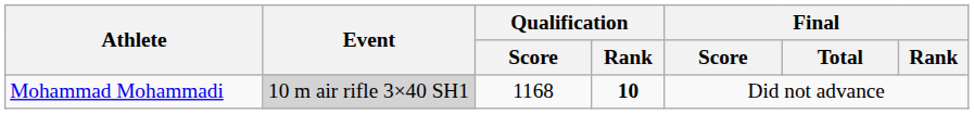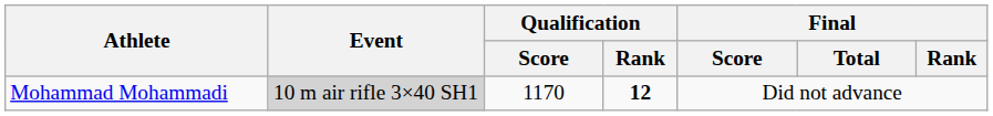Mohammad Mohammadi | Qualification / Score: 1168 -> 1170
Mohammad Mohammadi | Qualification / Rank: 10 -> 12
